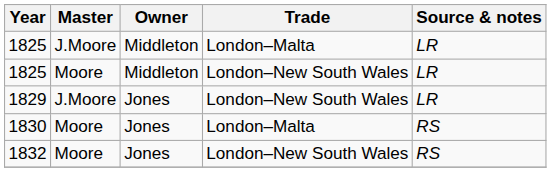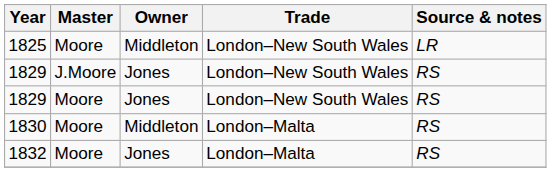- row: 1825 | J.Moore | Middleton | London–Malta | LR
1829 / J.Moore | Source & notes: LR -> RS
+ row: 1829 | Moore | Jones | London–New South Wales | RS
1830 | Owner: Jones -> Middleton
1832 | Trade: London–New South Wales -> London–Malta
